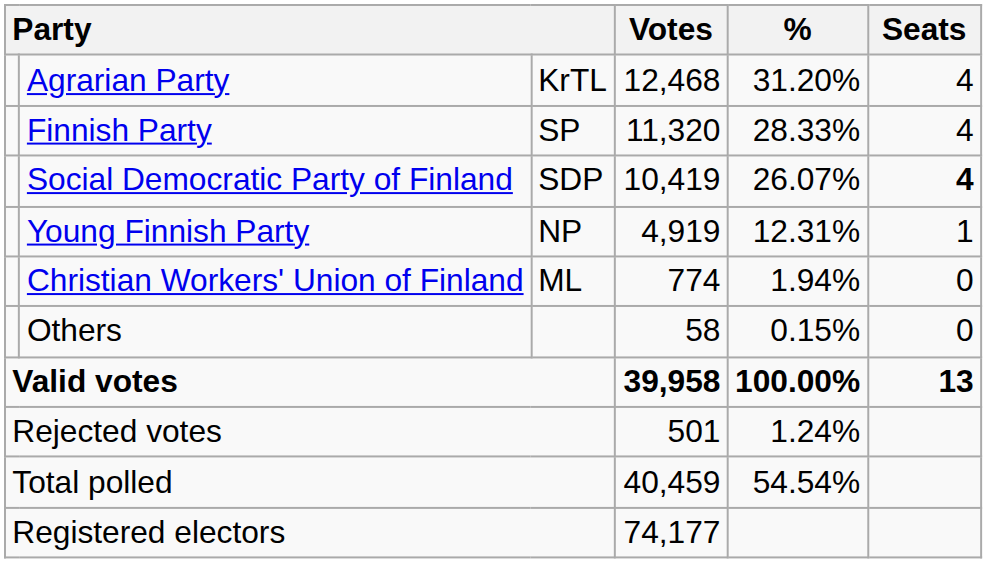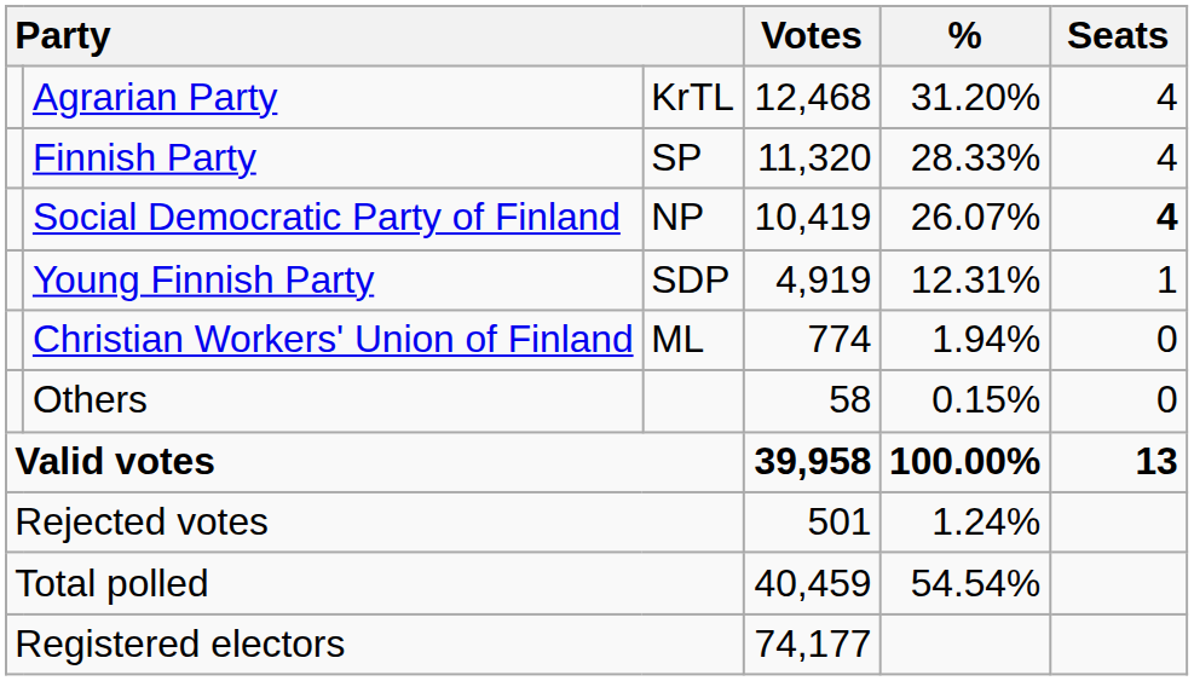Social Democratic Party of Finland | column 3: SDP -> NP
Young Finnish Party | column 3: NP -> SDP
